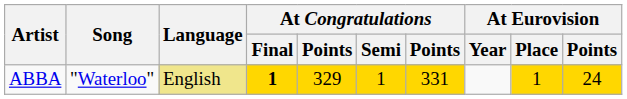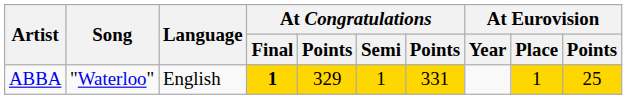ABBA | Language: khaki background -> no background
ABBA | At Eurovision / Points: 24 -> 25
